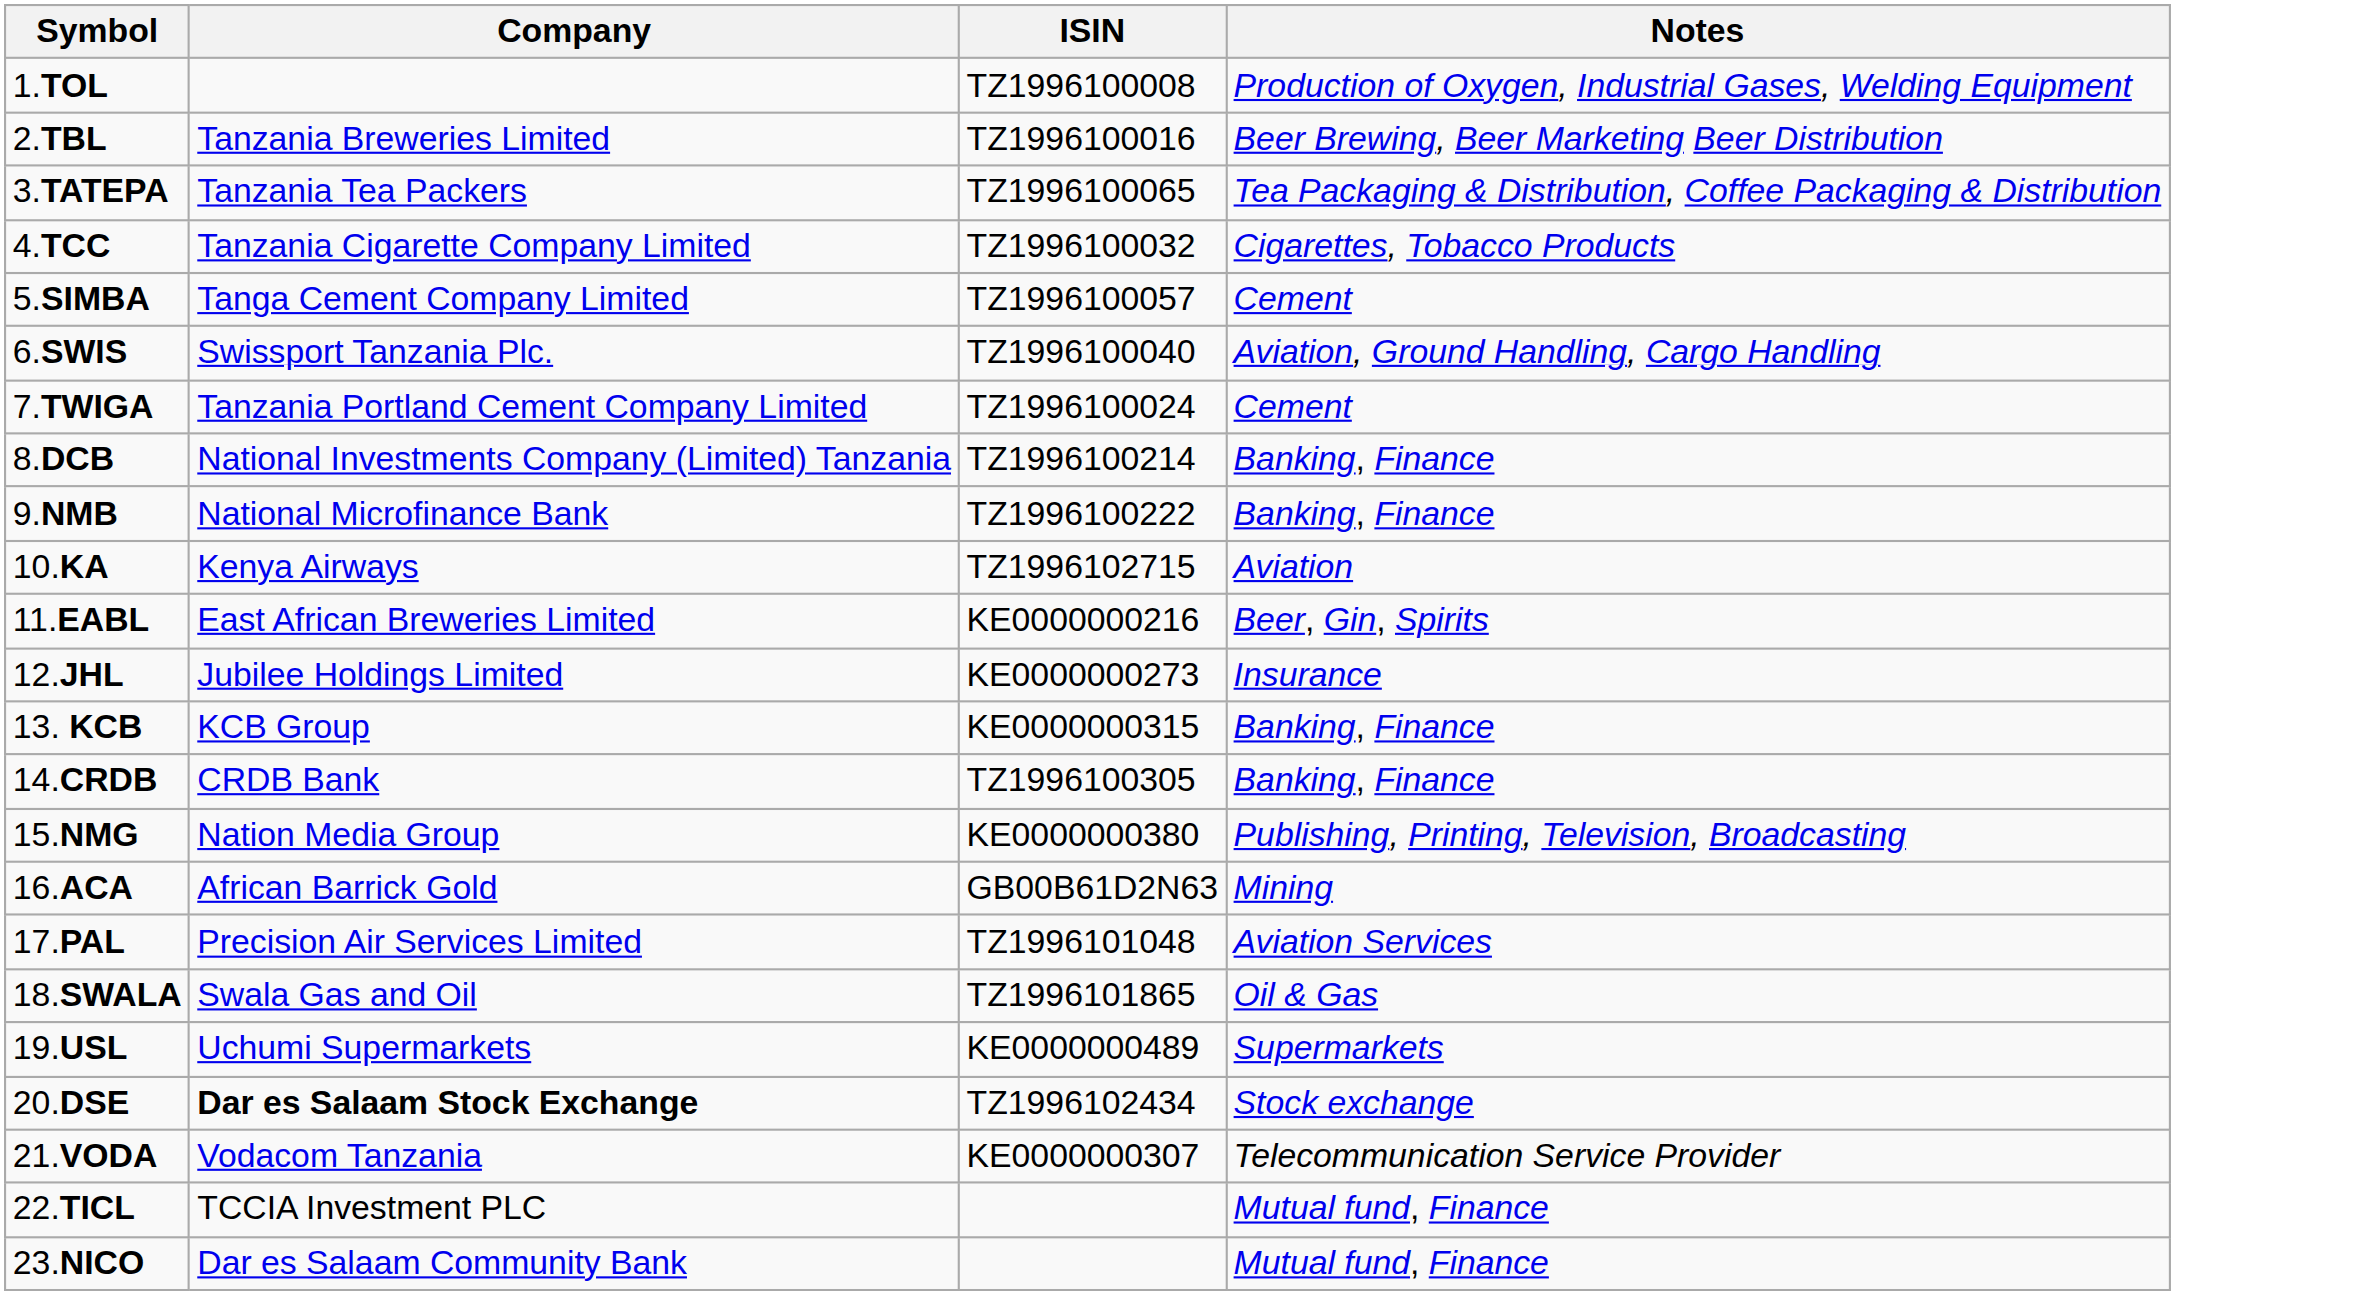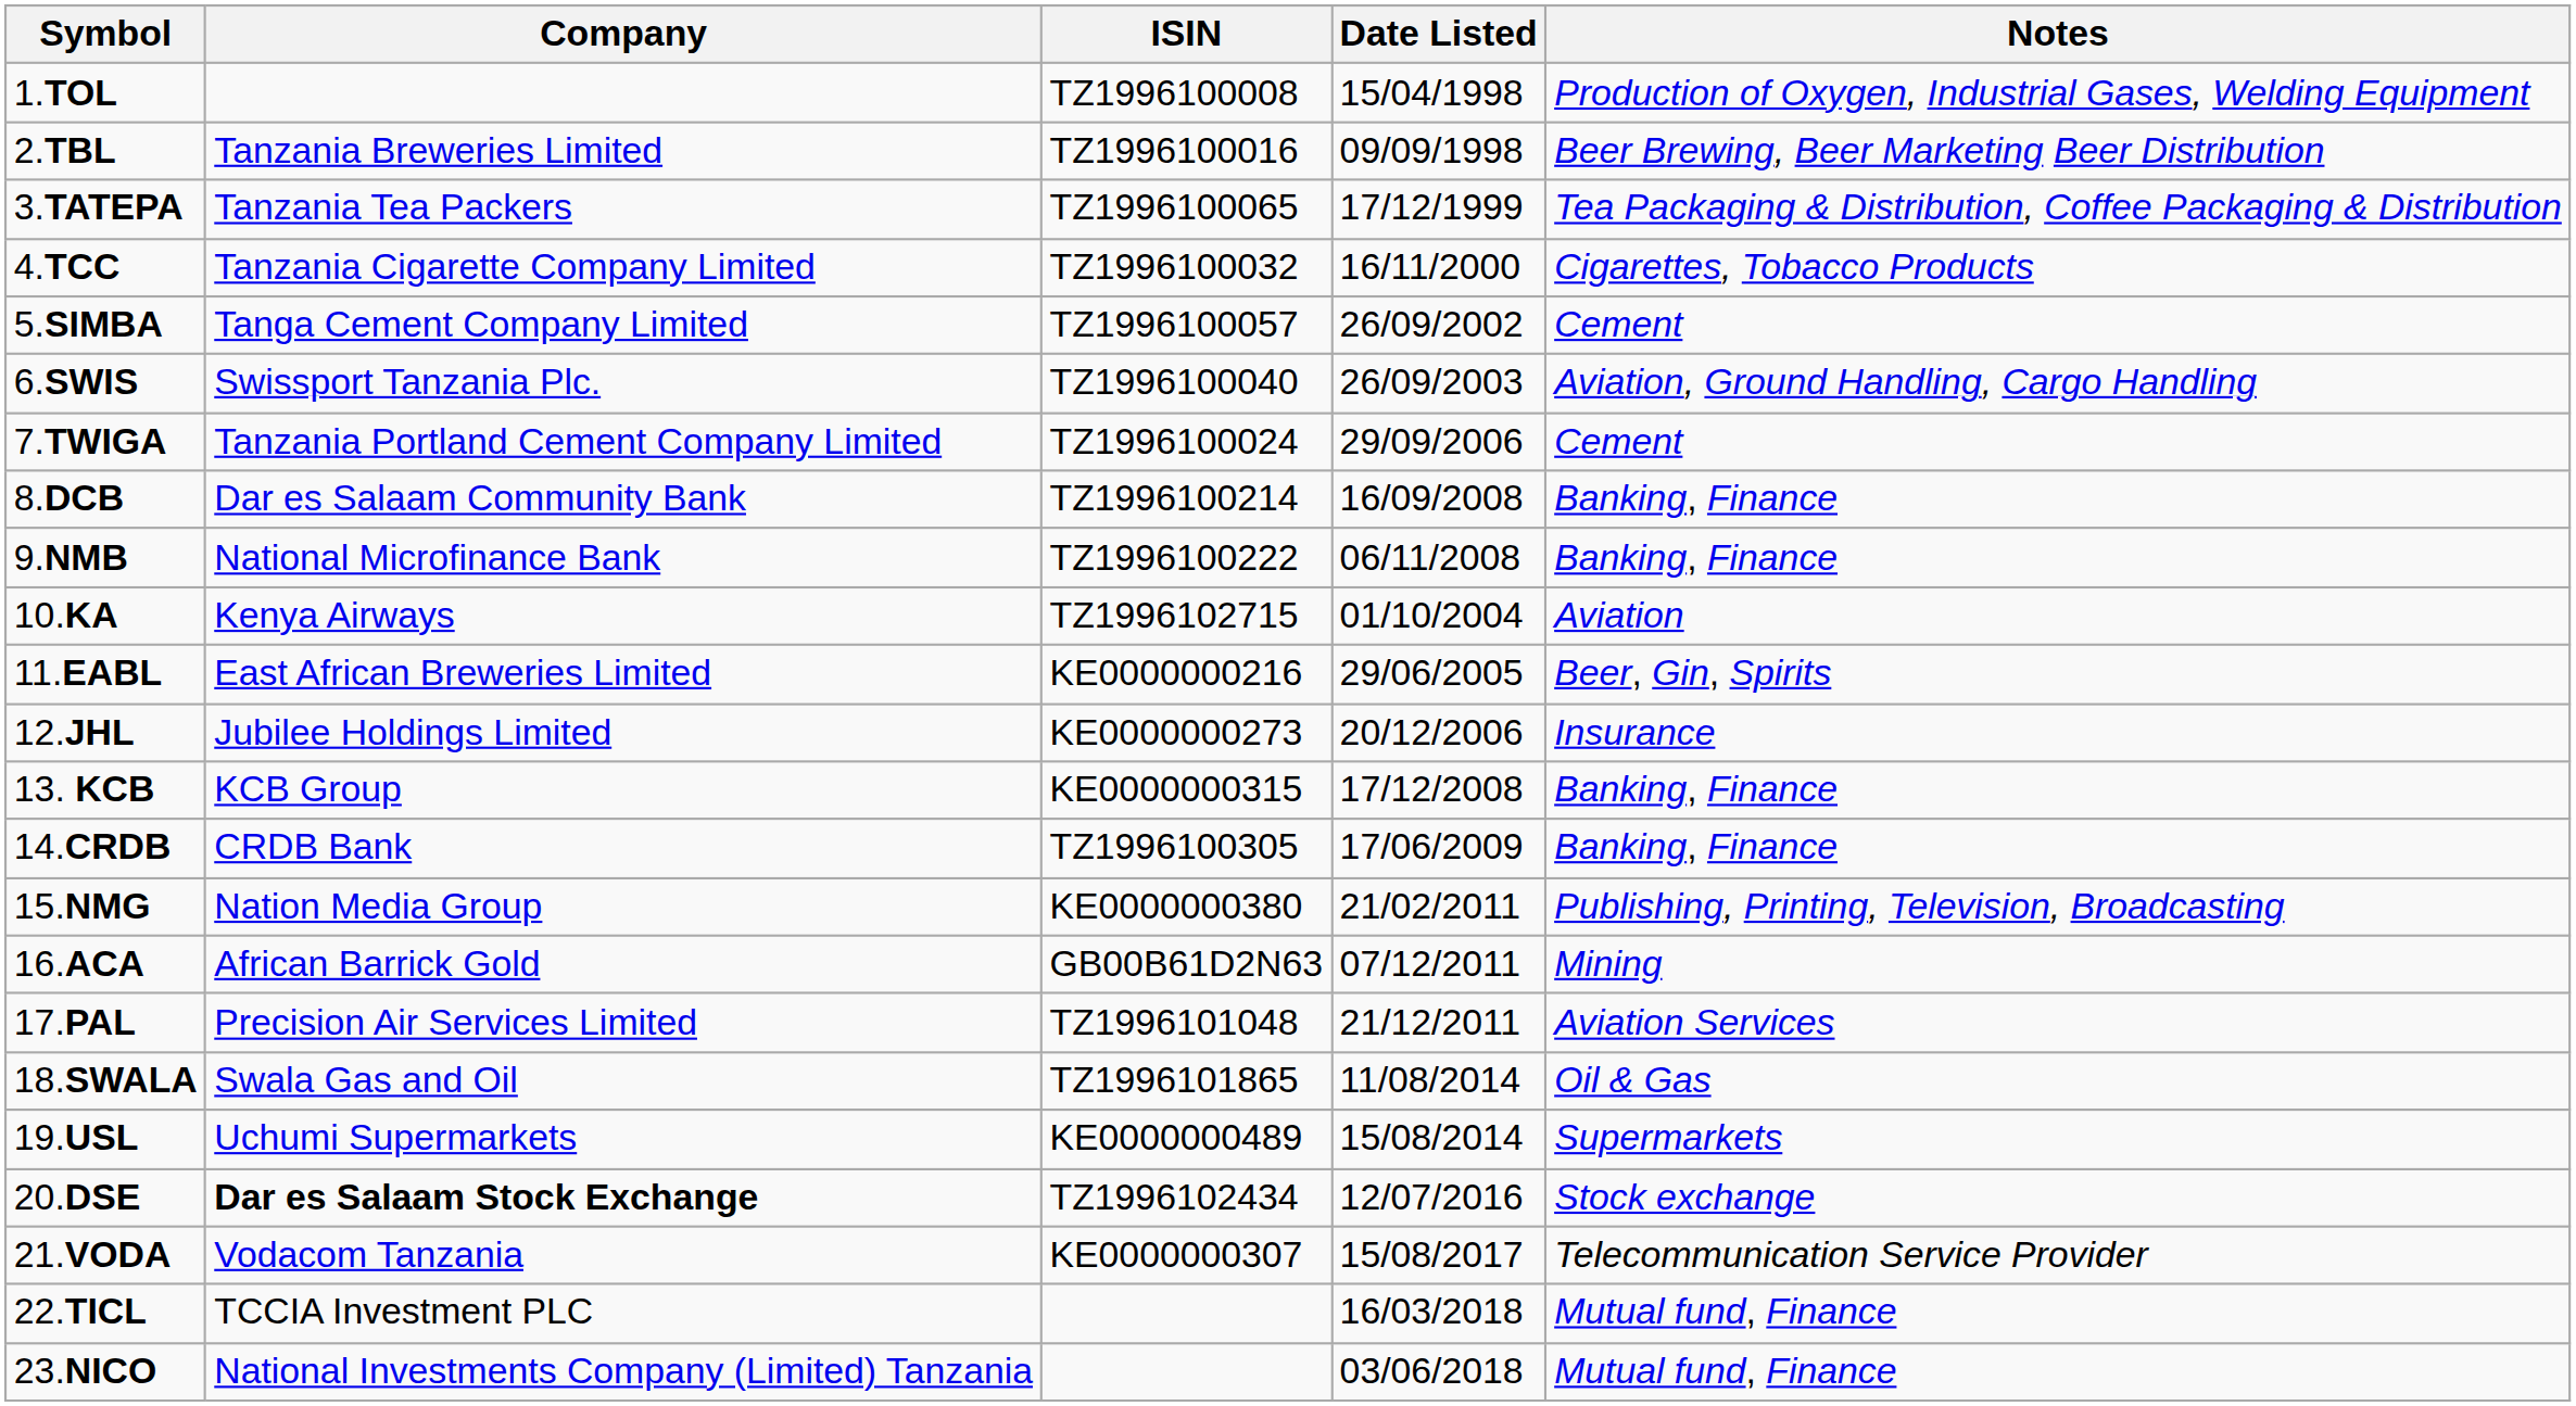+ column: Date Listed | 15/04/1998 | 09/09/1998 | 17/12/1999 | 16/11/2000 | 26/09/2002 | 26/09/2003 | 29/09/2006 | 16/09/2008 | 06/11/2008 | 01/10/2004 | 29/06/2005 | 20/12/2006 | 17/12/2008 | 17/06/2009 | 21/02/2011 | 07/12/2011 | 21/12/2011 | 11/08/2014 | 15/08/2014 | 12/07/2016 | 15/08/2017 | 16/03/2018 | 03/06/2018
8.DCB | Company: National Investments Company (Limited) Tanzania -> Dar es Salaam Community Bank
23.NICO | Company: Dar es Salaam Community Bank -> National Investments Company (Limited) Tanzania
